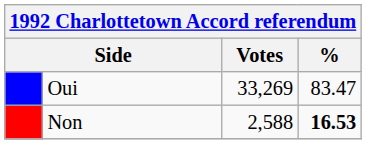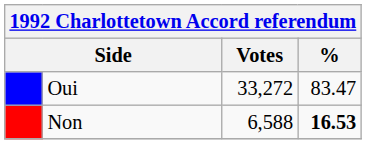Oui | Votes: 33,269 -> 33,272
Non | Votes: 2,588 -> 6,588
